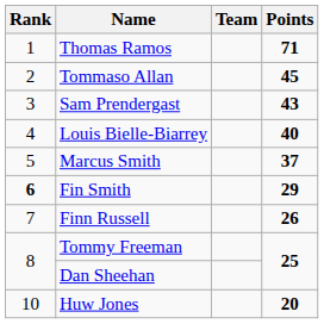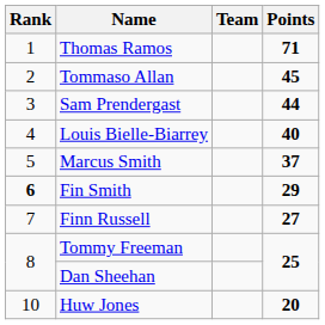Sam Prendergast | Points: 43 -> 44
Finn Russell | Points: 26 -> 27
